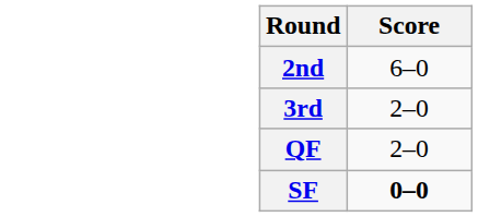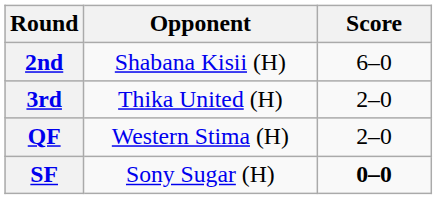+ column: Opponent | Shabana Kisii (H) | Thika United (H) | Western Stima (H) | Sony Sugar (H)
